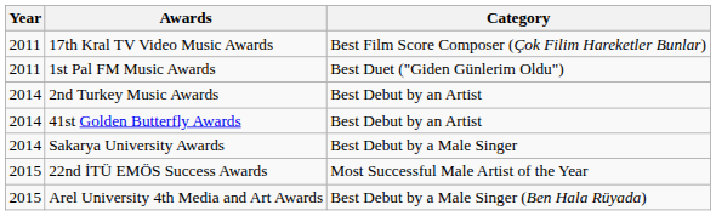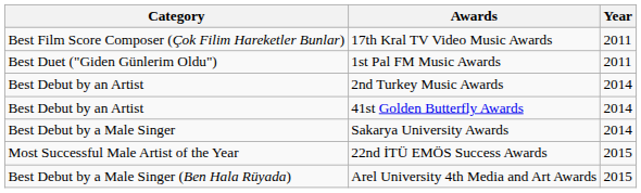columns swapped: Year <-> Category
